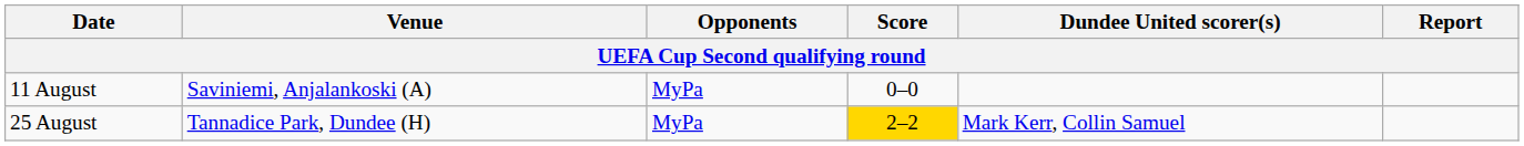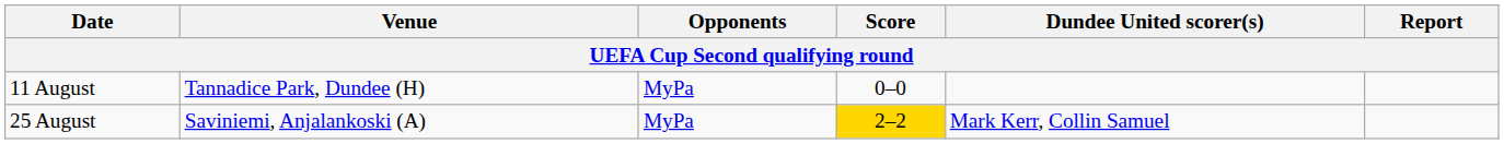11 August | Venue: Saviniemi, Anjalankoski (A) -> Tannadice Park, Dundee (H)
25 August | Venue: Tannadice Park, Dundee (H) -> Saviniemi, Anjalankoski (A)
